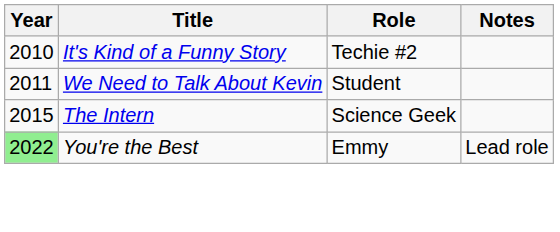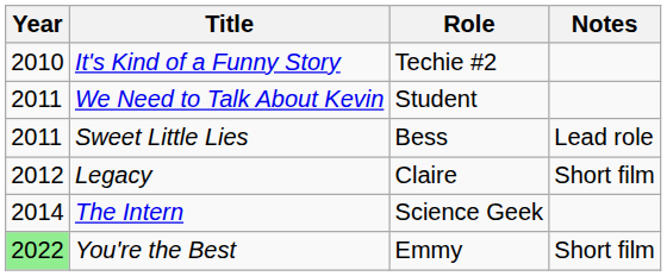+ row: 2011 | Sweet Little Lies | Bess | Lead role
+ row: 2012 | Legacy | Claire | Short film
The Intern | Year: 2015 -> 2014
You're the Best | Notes: Lead role -> Short film
